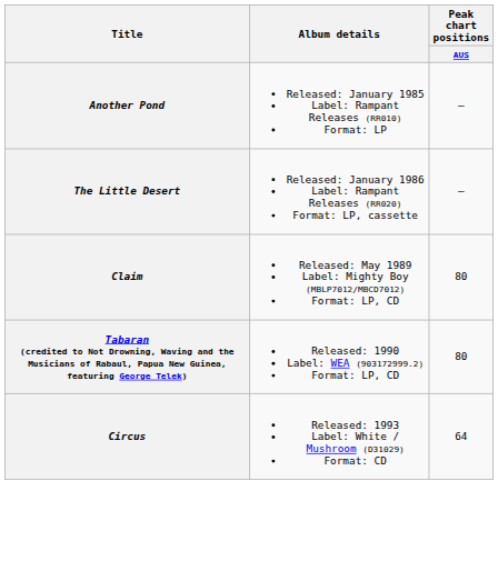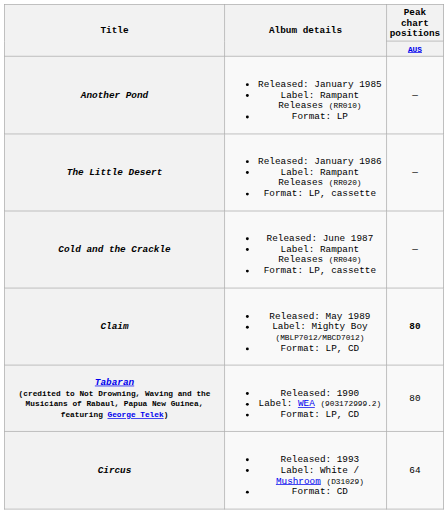+ row: Cold and the Crackle | Released: June 1987 Label: Rampant Releases (RR040) Format: LP, cassette | —
Claim | Peak chart positions / AUS: normal -> bold
